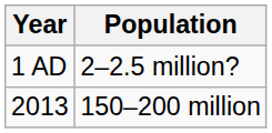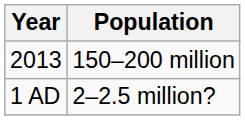rows swapped: 1 AD <-> 2013
